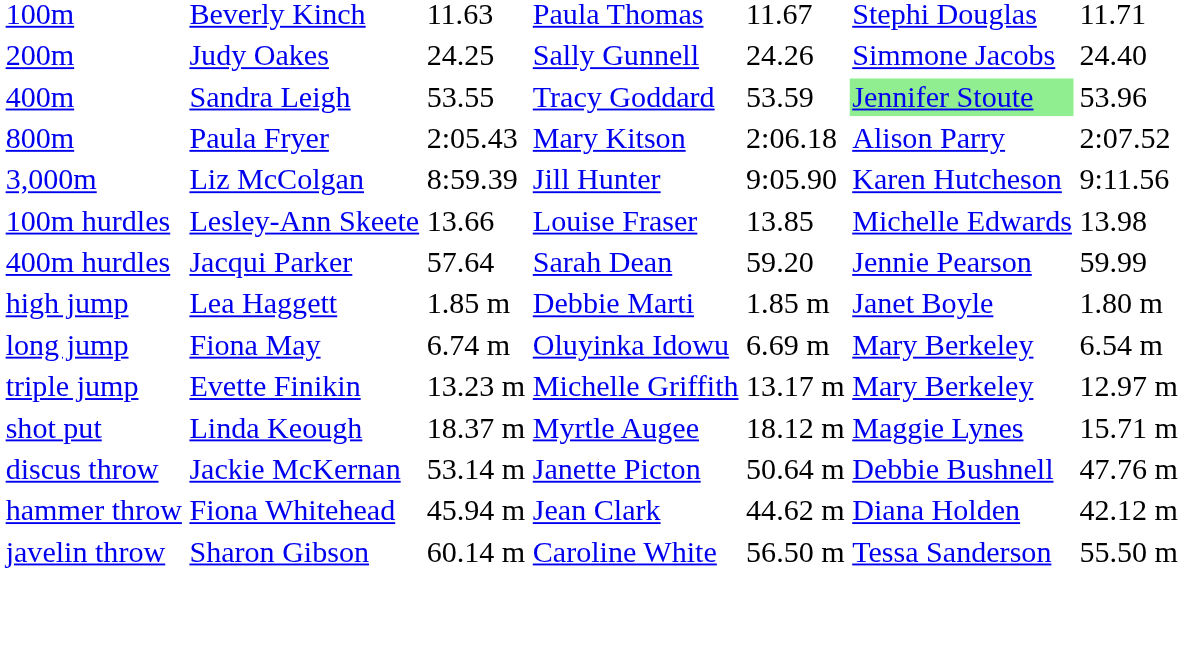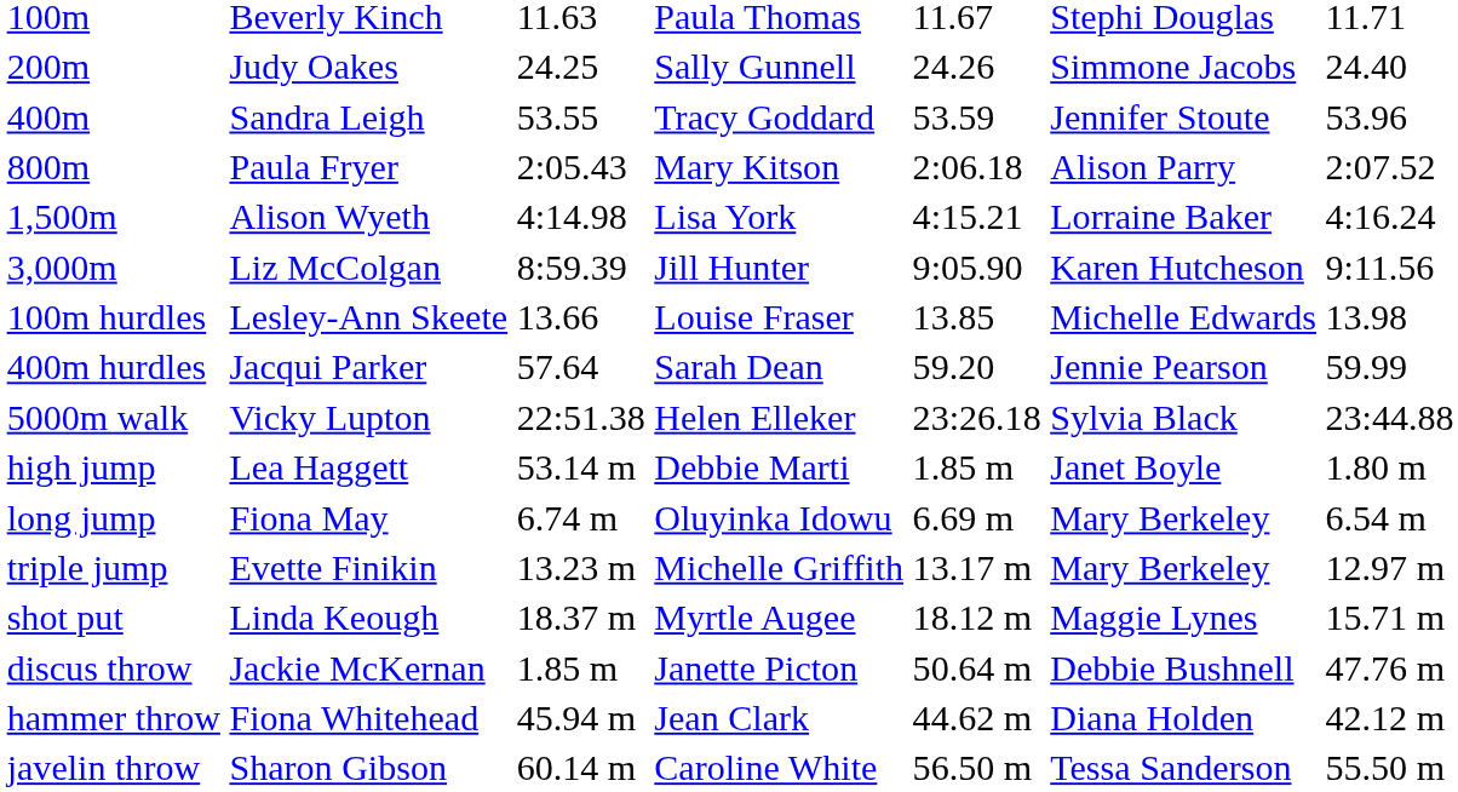400m | column 6: lightgreen background -> no background
+ row: 1,500m | Alison Wyeth | 4:14.98 | Lisa York | 4:15.21 | Lorraine Baker | 4:16.24
+ row: 5000m walk | Vicky Lupton | 22:51.38 | Helen Elleker | 23:26.18 | Sylvia Black | 23:44.88
high jump | column 3: 1.85 m -> 53.14 m
discus throw | column 3: 53.14 m -> 1.85 m
